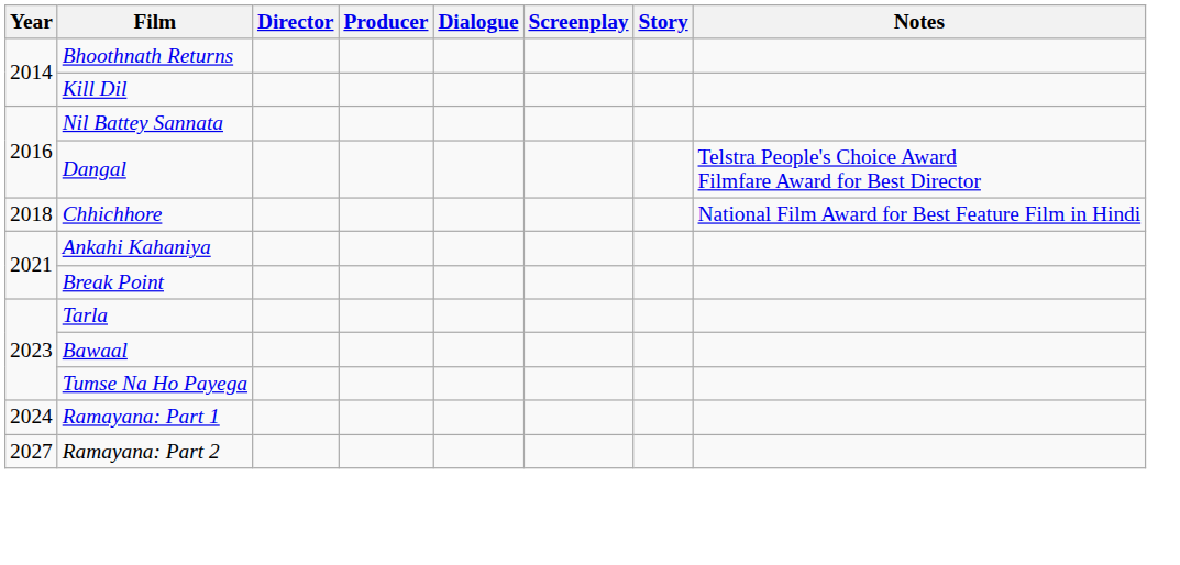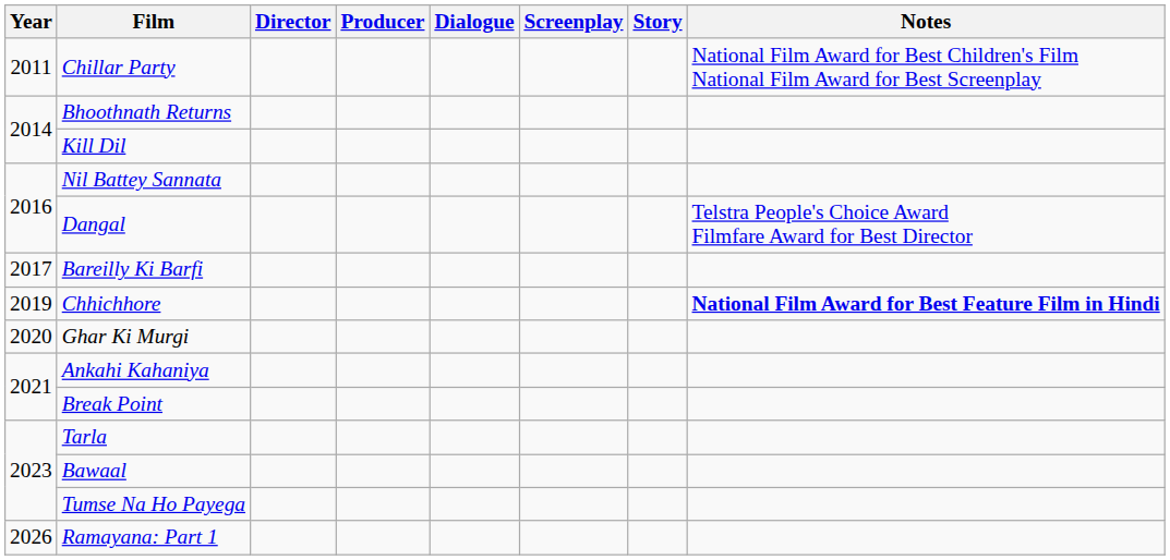+ row: 2011 | Chillar Party | National Film Award for Best Children's Film National Film Award for Best Screenplay
+ row: 2017 | Bareilly Ki Barfi
Chhichhore | Year: 2018 -> 2019
Chhichhore | Notes: normal -> bold
+ row: 2020 | Ghar Ki Murgi
Ramayana: Part 1 | Year: 2024 -> 2026
- row: 2027 | Ramayana: Part 2
